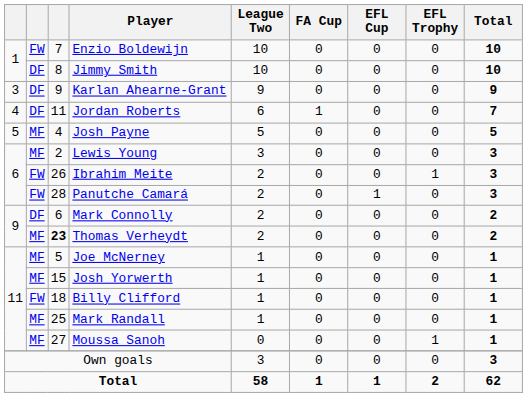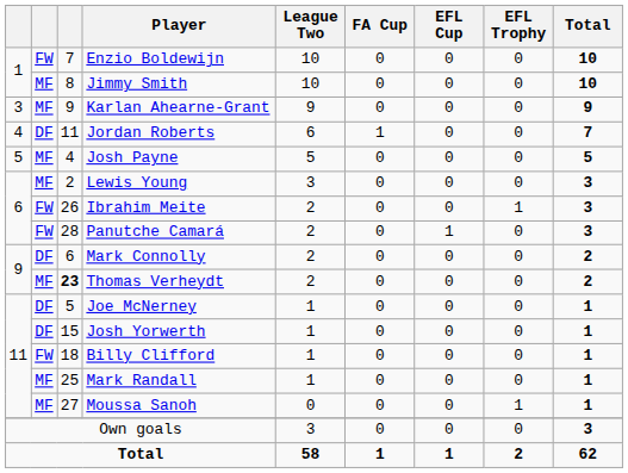Jimmy Smith | column 2: DF -> MF
Karlan Ahearne-Grant | column 2: DF -> MF
Joe McNerney | column 2: MF -> DF
Josh Yorwerth | column 2: MF -> DF
